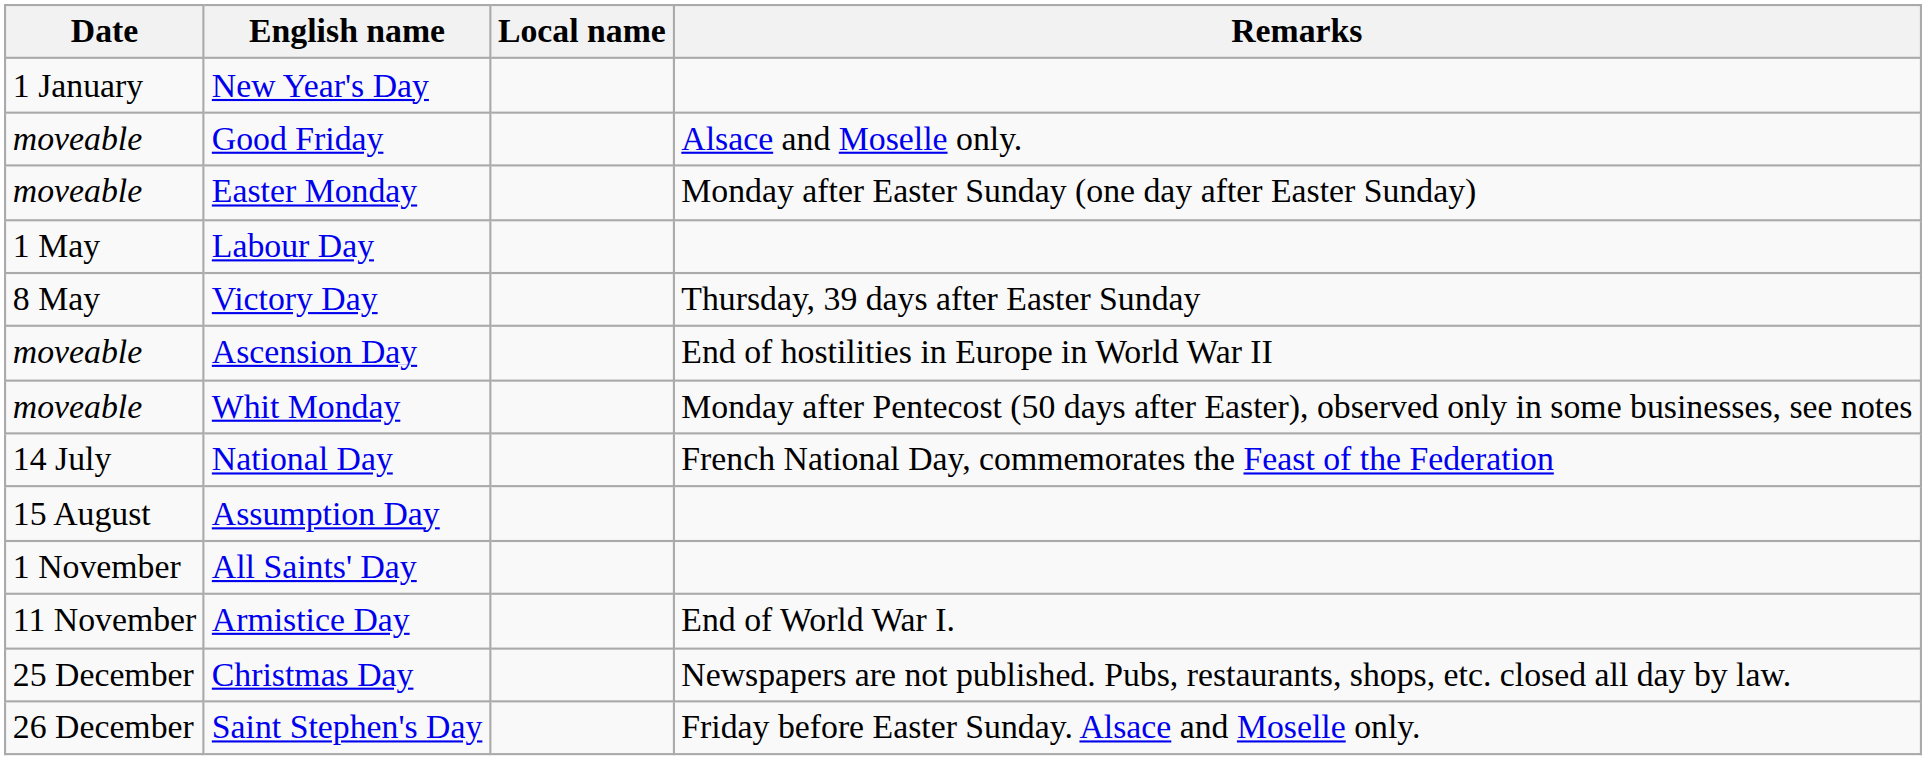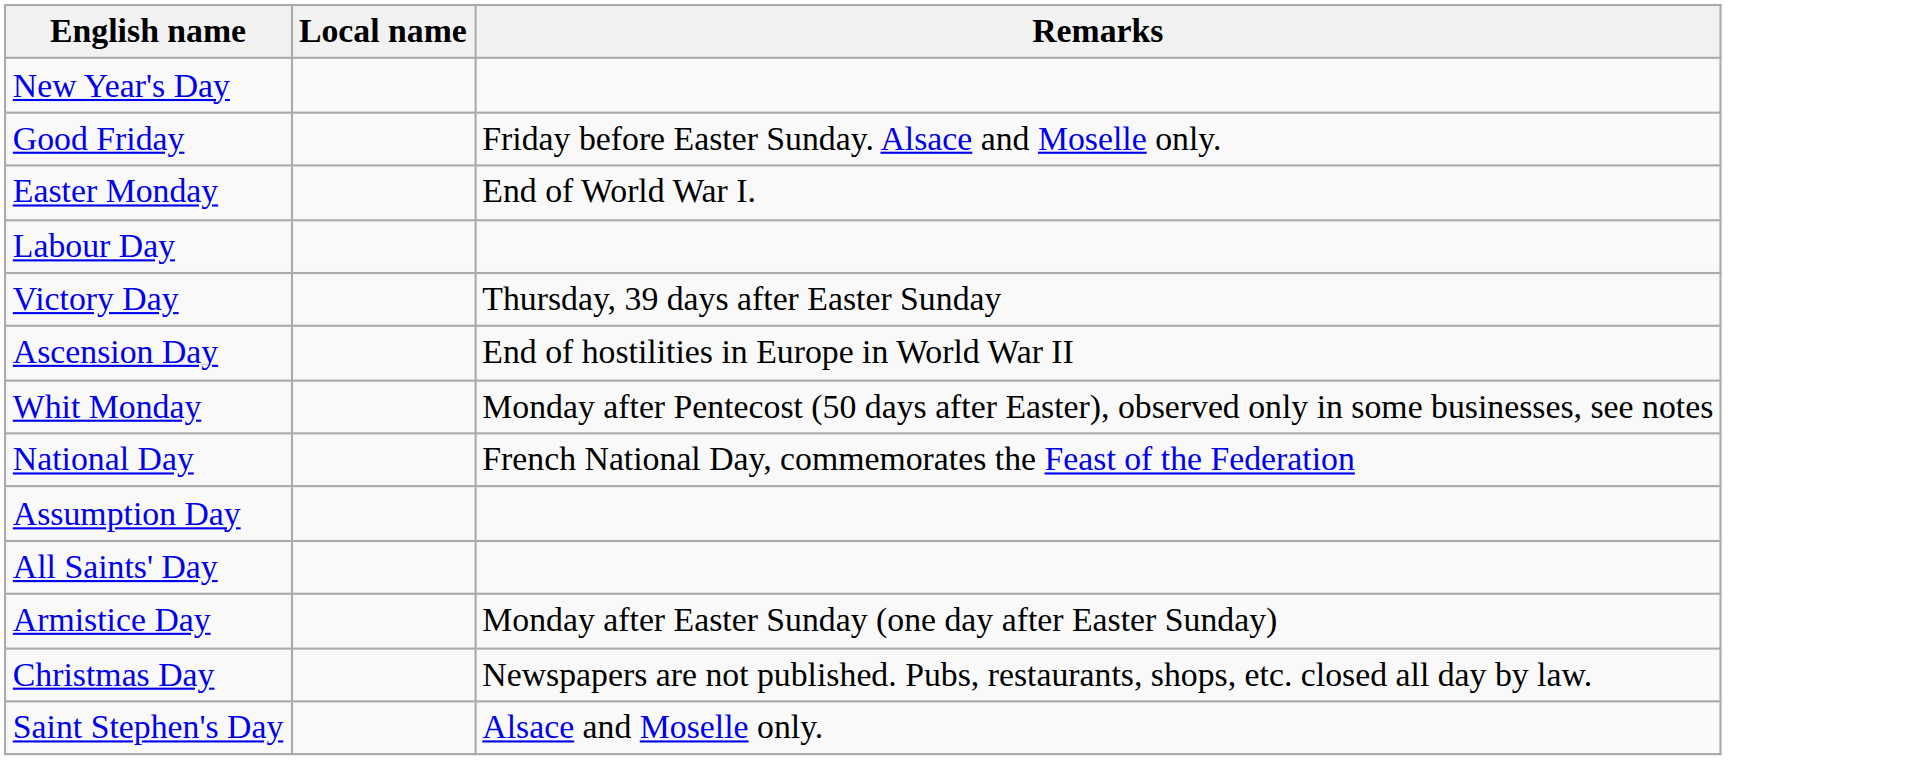- column: Date | 1 January | moveable | moveable | 1 May | 8 May | moveable | moveable | 14 July | 15 August | 1 November | 11 November | 25 December | 26 December
Good Friday | Remarks: Alsace and Moselle only. -> Friday before Easter Sunday. Alsace and Moselle only.
Easter Monday | Remarks: Monday after Easter Sunday (one day after Easter Sunday) -> End of World War I.
Armistice Day | Remarks: End of World War I. -> Monday after Easter Sunday (one day after Easter Sunday)
Saint Stephen's Day | Remarks: Friday before Easter Sunday. Alsace and Moselle only. -> Alsace and Moselle only.
